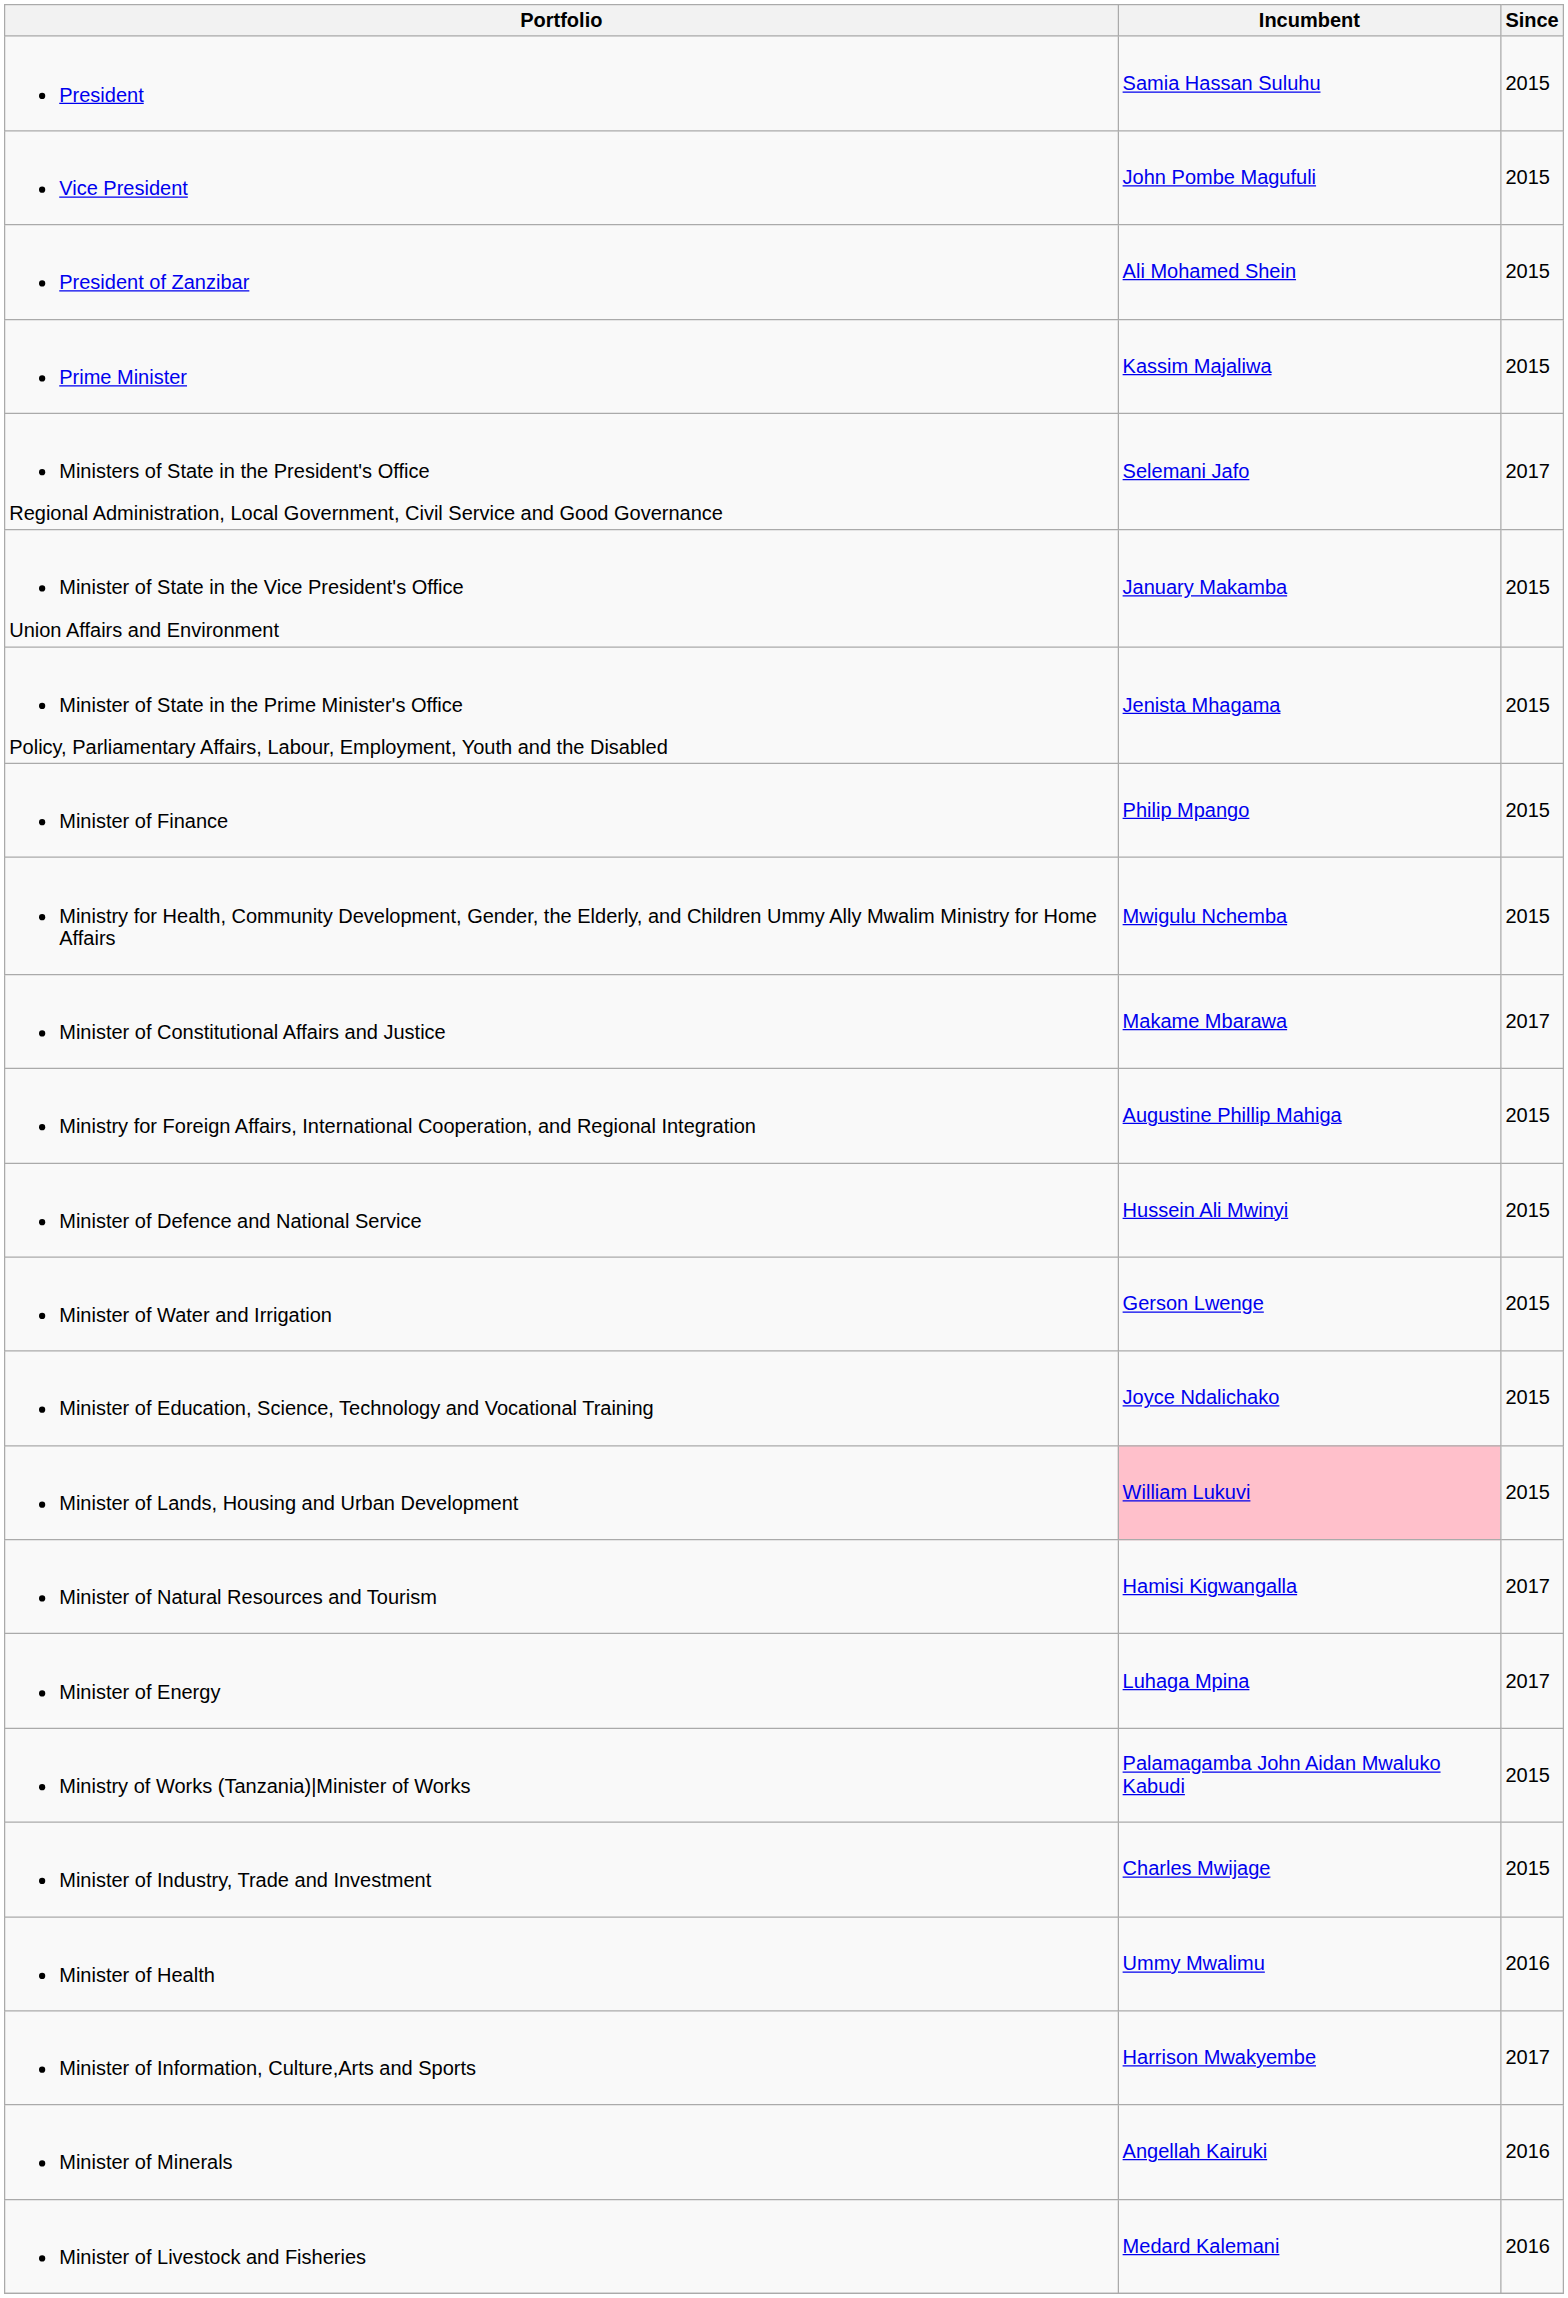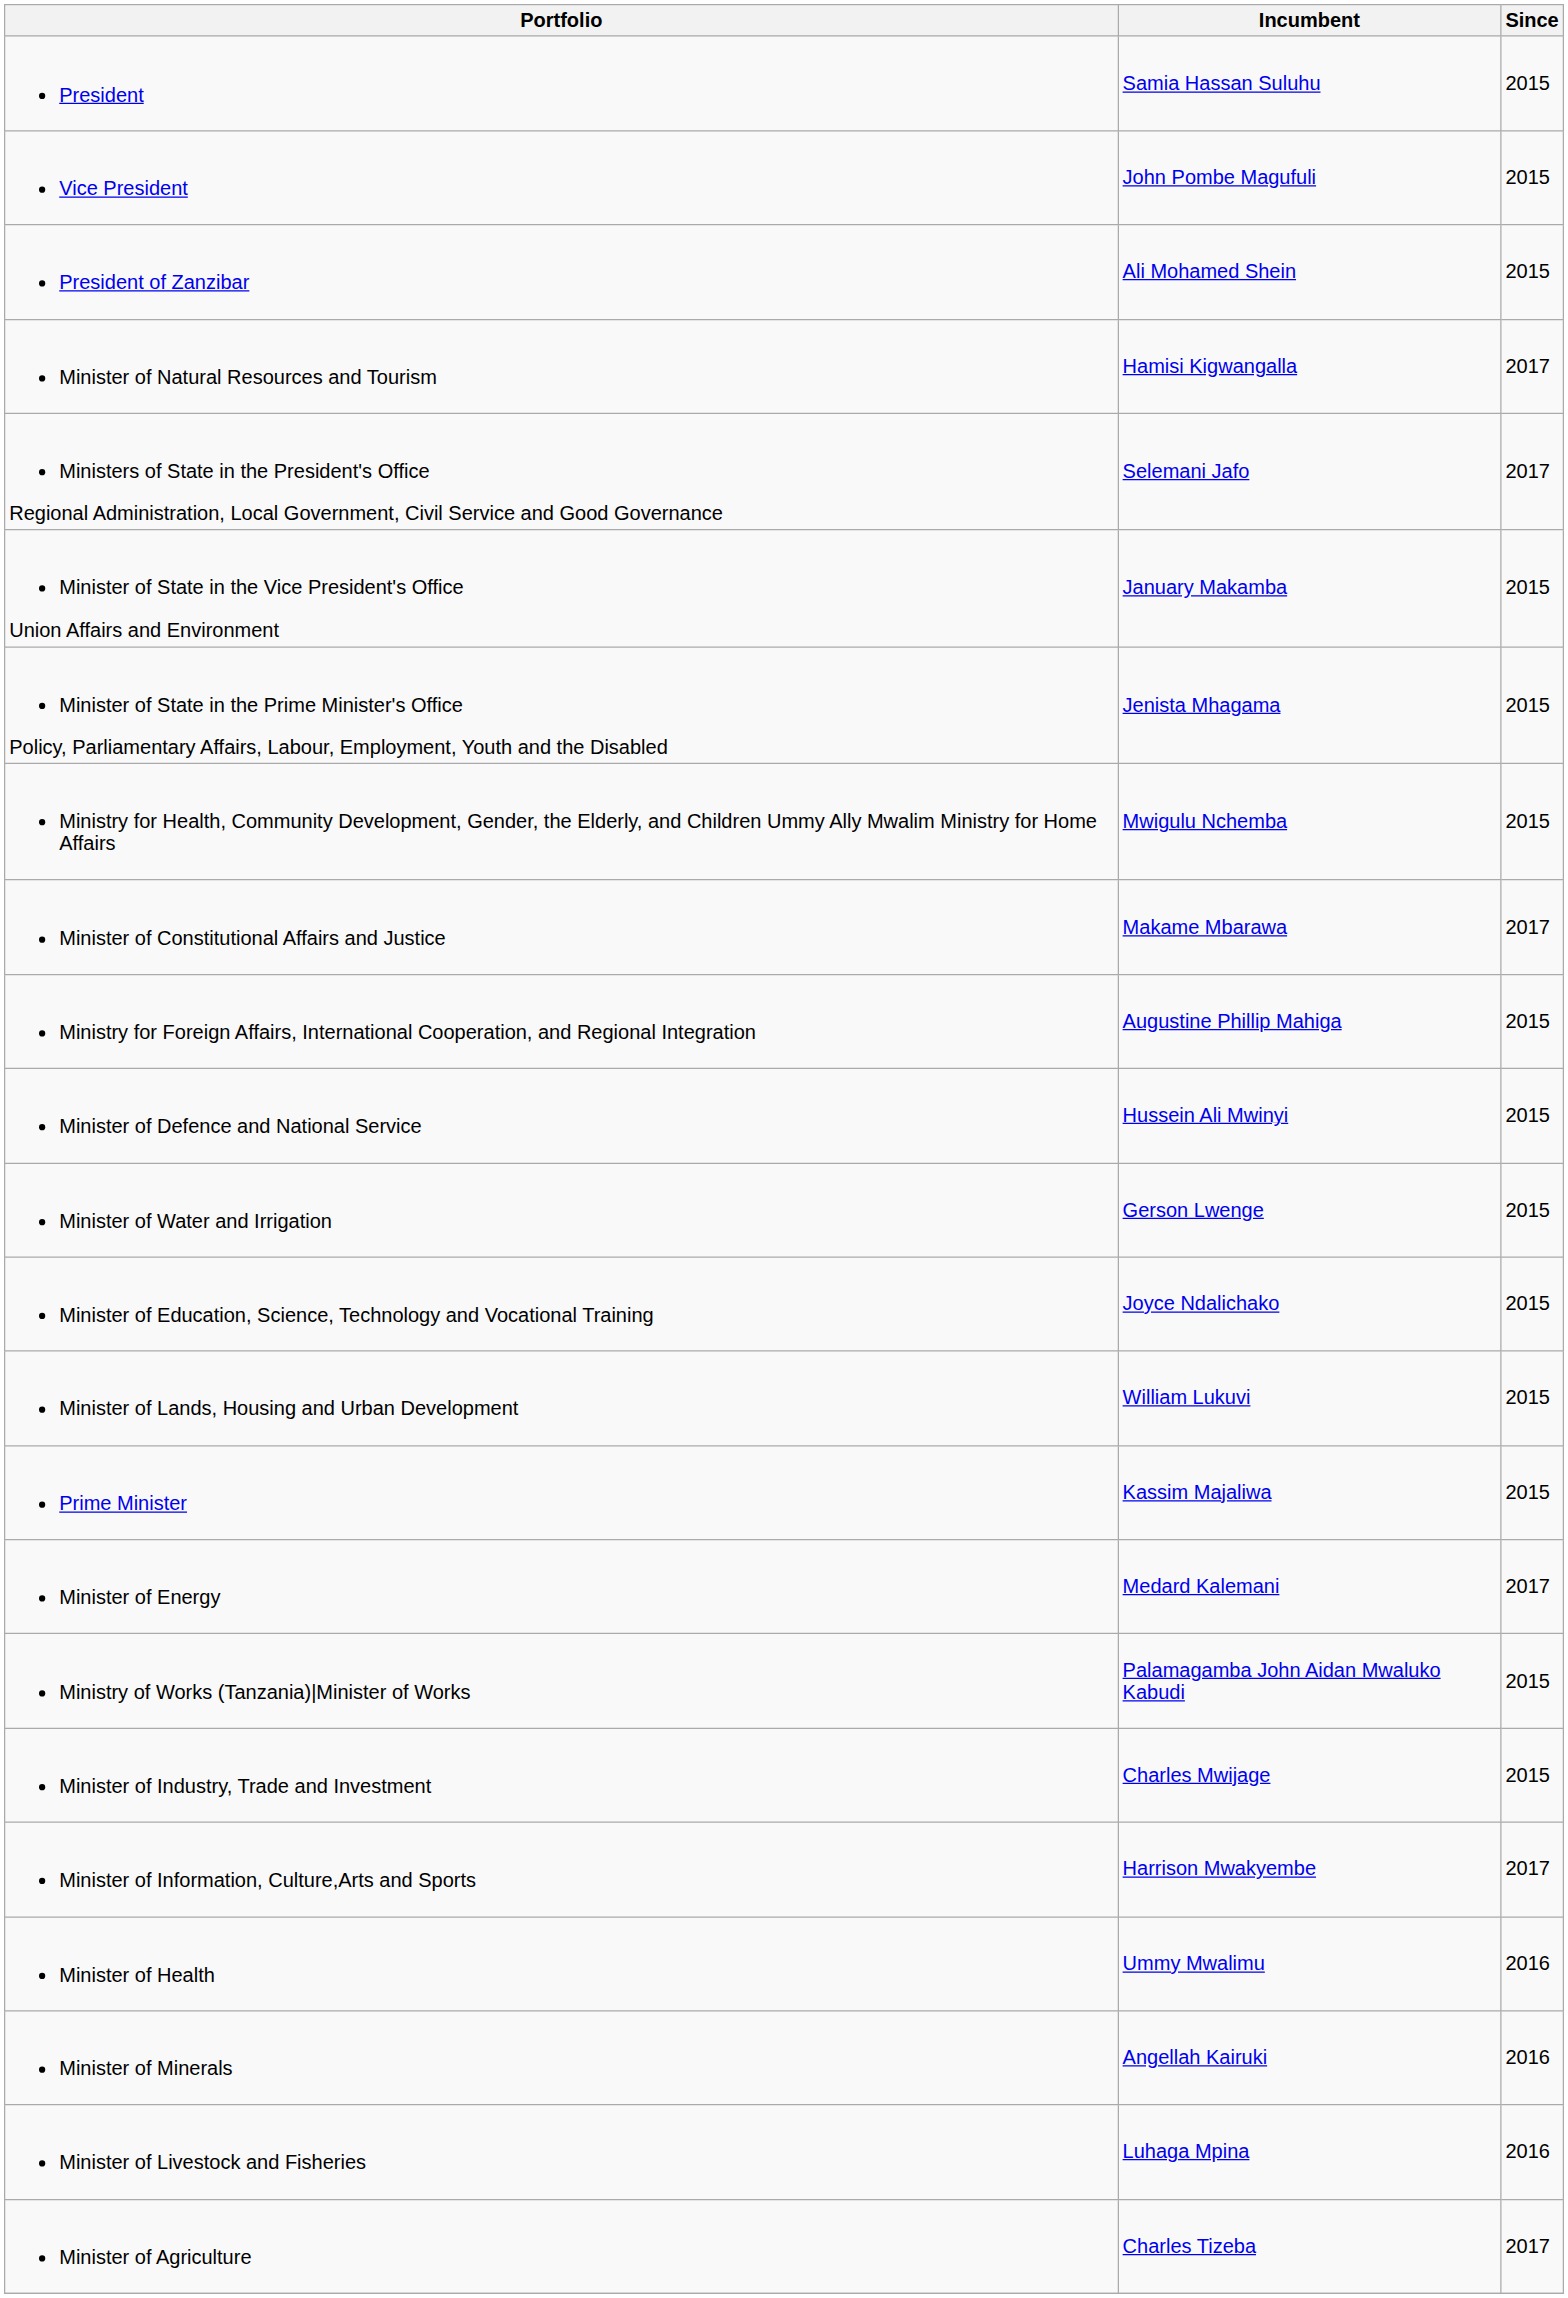rows swapped: Prime Minister <-> Minister of Natural Resources and Tourism
- row: Minister of Finance | Philip Mpango | 2015
Minister of Lands, Housing and Urban Development | Incumbent: pink background -> no background
Minister of Energy | Incumbent: Luhaga Mpina -> Medard Kalemani
rows swapped: Minister of Information, Culture,Arts and Sports <-> Minister of Health
Minister of Livestock and Fisheries | Incumbent: Medard Kalemani -> Luhaga Mpina
+ row: Minister of Agriculture | Charles Tizeba | 2017
